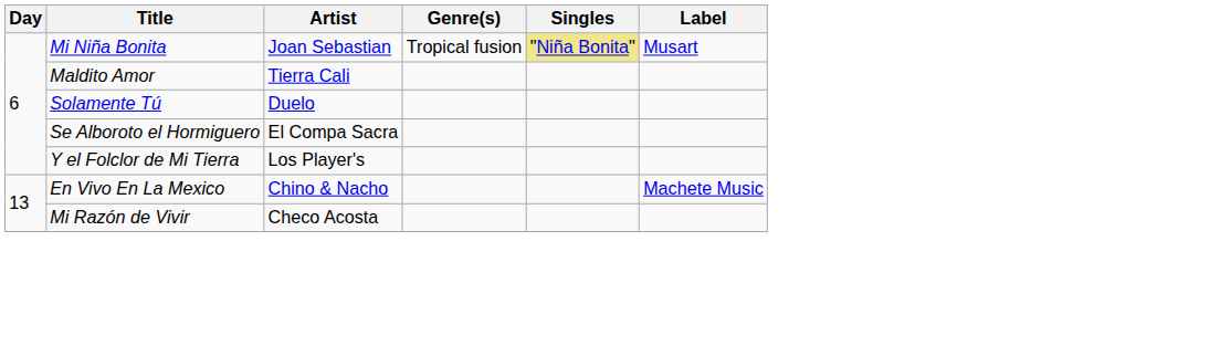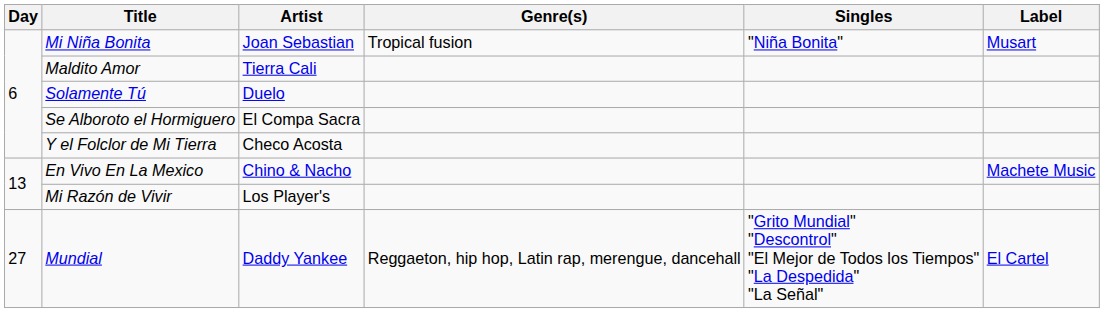Mi Niña Bonita | Singles: khaki background -> no background
Y el Folclor de Mi Tierra | Artist: Los Player's -> Checo Acosta
Mi Razón de Vivir | Artist: Checo Acosta -> Los Player's
+ row: 27 | Mundial | Daddy Yankee | Reggaeton, hip hop, Latin rap, merengue, dancehall | "Grito Mundial" "Descontrol" "El Mejor de Todos los Tiempos" "La Despedida" "La Señal" | El Cartel
